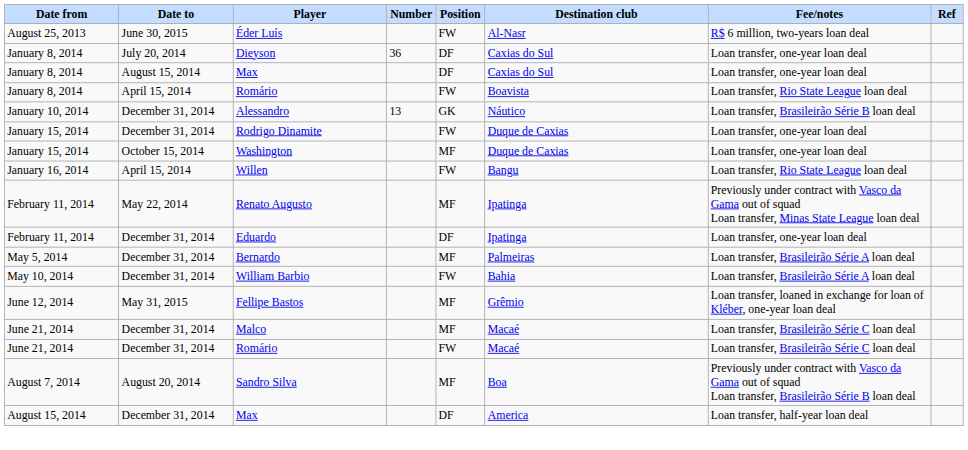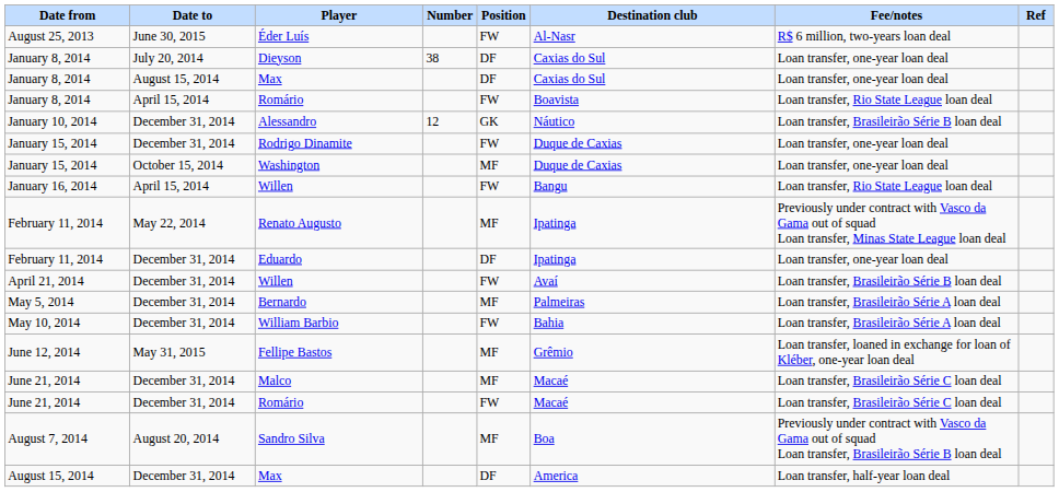Dieyson | Number: 36 -> 38
Alessandro | Number: 13 -> 12
+ row: April 21, 2014 | December 31, 2014 | Willen | FW | Avaí | Loan transfer, Brasileirão Série B loan deal
